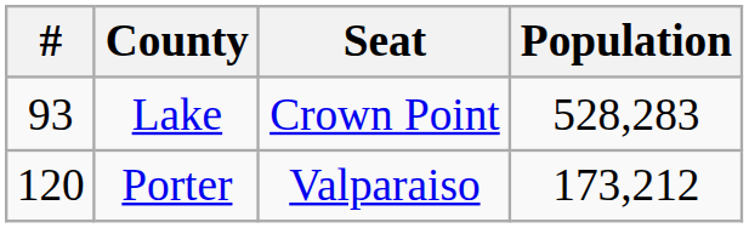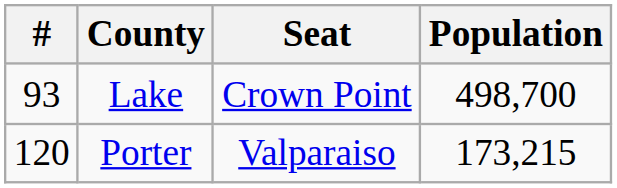Lake | Population: 528,283 -> 498,700
Porter | Population: 173,212 -> 173,215
